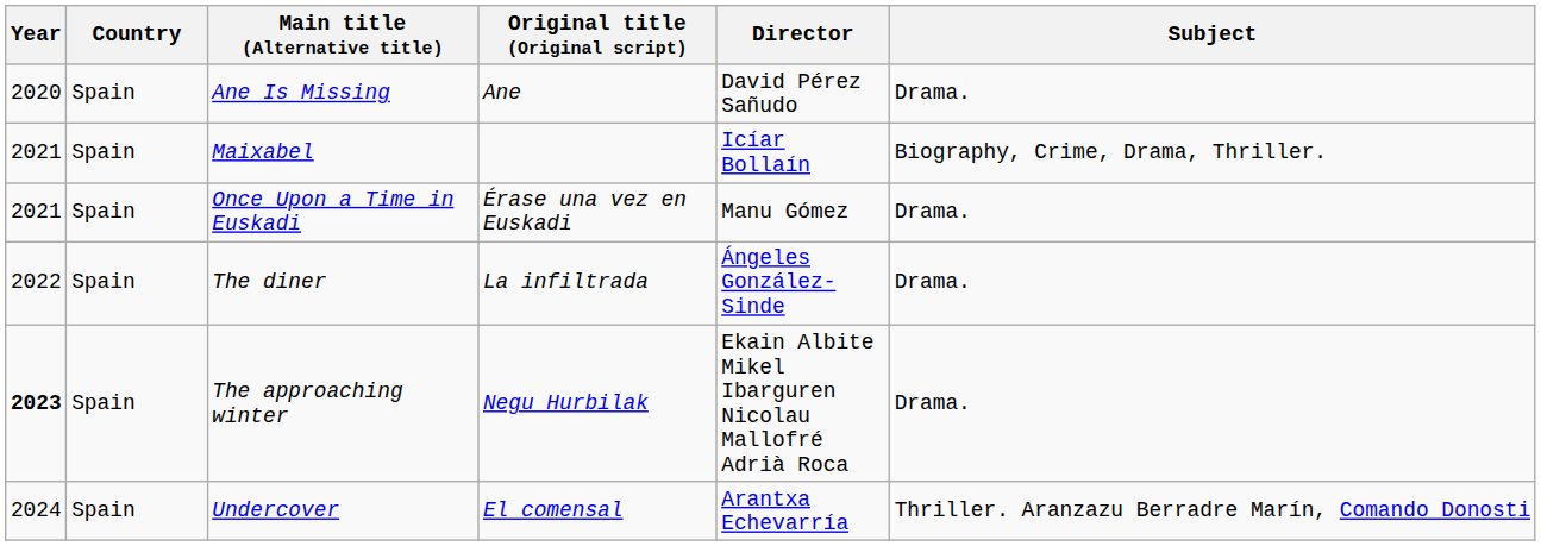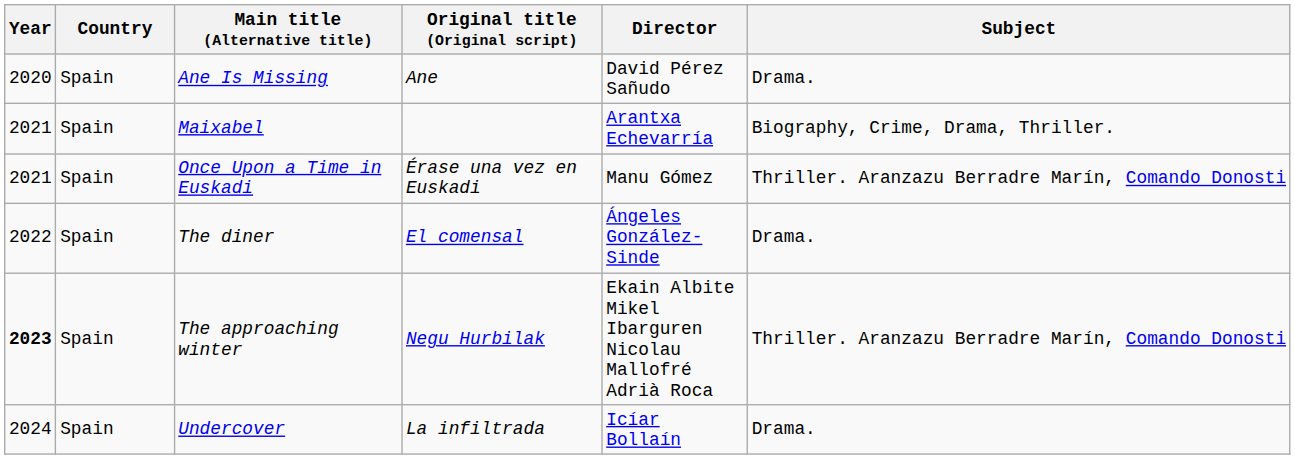Maixabel | Director: Icíar Bollaín -> Arantxa Echevarría
Once Upon a Time in Euskadi | Subject: Drama. -> Thriller. Aranzazu Berradre Marín, Comando Donosti
The diner | Original title (Original script): La infiltrada -> El comensal
The approaching winter | Subject: Drama. -> Thriller. Aranzazu Berradre Marín, Comando Donosti
Undercover | Original title (Original script): El comensal -> La infiltrada
Undercover | Director: Arantxa Echevarría -> Icíar Bollaín
Undercover | Subject: Thriller. Aranzazu Berradre Marín, Comando Donosti -> Drama.
